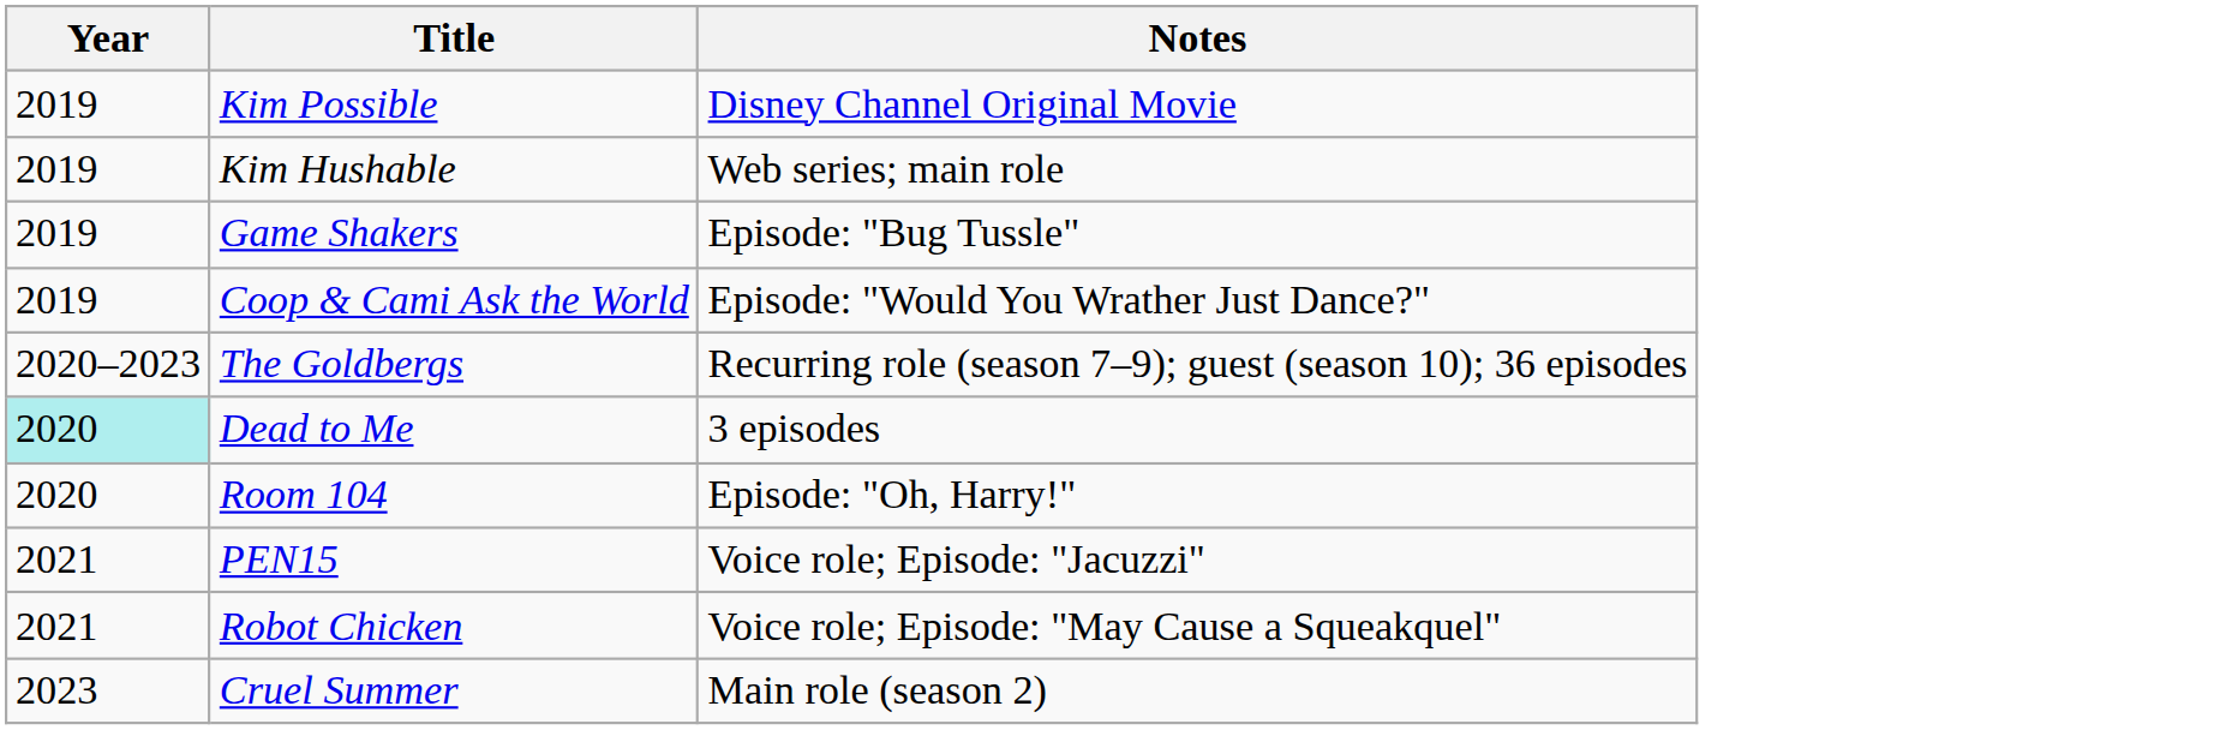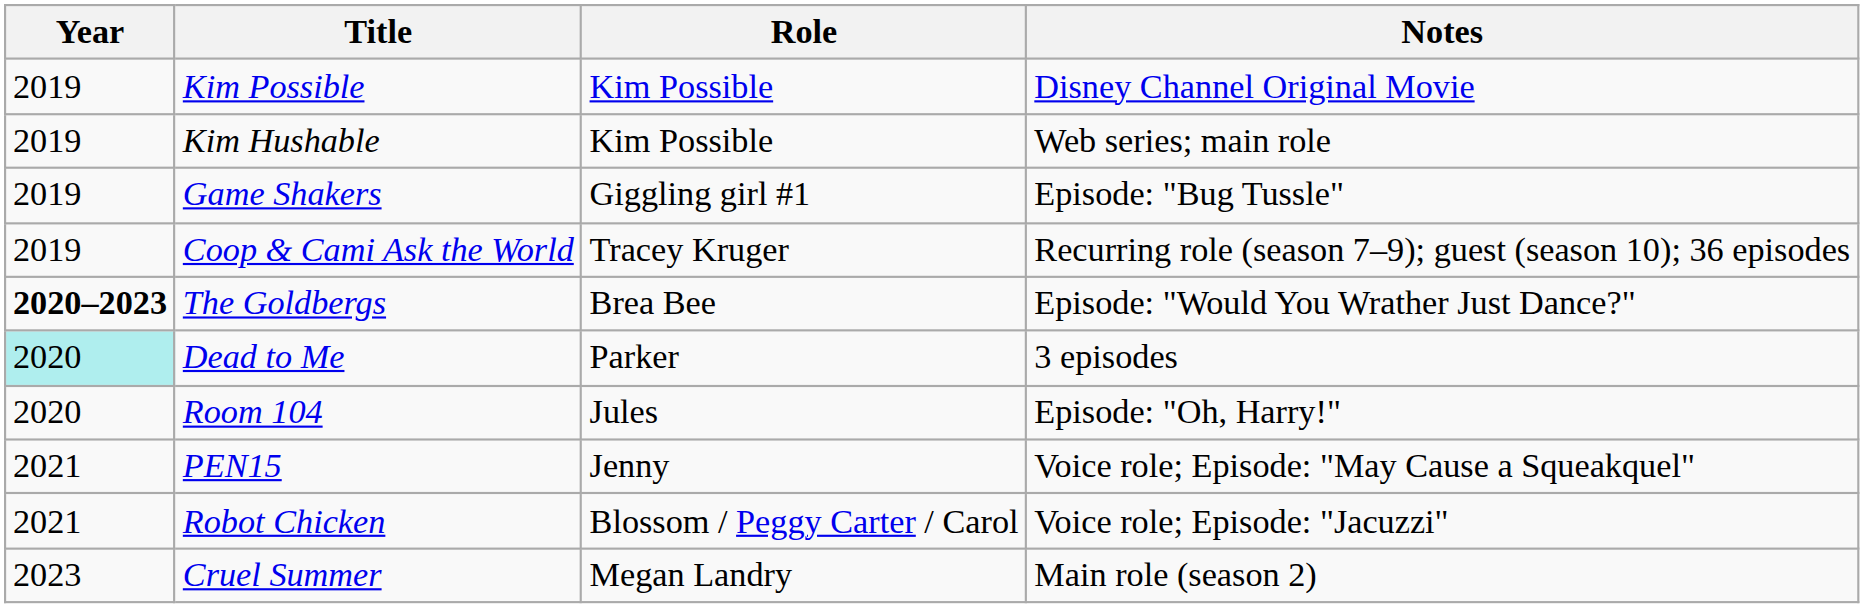+ column: Role | Kim Possible | Kim Possible | Giggling girl #1 | Tracey Kruger | Brea Bee | Parker | Jules | Jenny | Blossom / Peggy Carter / Carol | Megan Landry
Coop & Cami Ask the World | Notes: Episode: "Would You Wrather Just Dance?" -> Recurring role (season 7–9); guest (season 10); 36 episodes
The Goldbergs | Year: normal -> bold
The Goldbergs | Notes: Recurring role (season 7–9); guest (season 10); 36 episodes -> Episode: "Would You Wrather Just Dance?"
PEN15 | Notes: Voice role; Episode: "Jacuzzi" -> Voice role; Episode: "May Cause a Squeakquel"
Robot Chicken | Notes: Voice role; Episode: "May Cause a Squeakquel" -> Voice role; Episode: "Jacuzzi"
